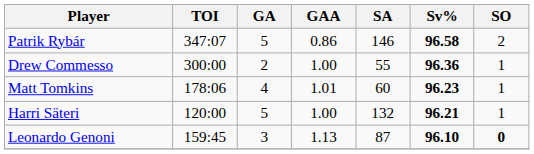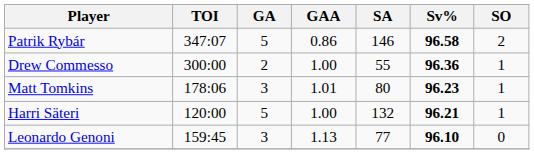Matt Tomkins | GA: 4 -> 3
Matt Tomkins | SA: 60 -> 80
Leonardo Genoni | SA: 87 -> 77
Leonardo Genoni | SO: bold -> normal
